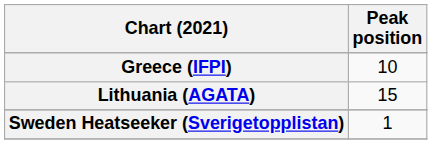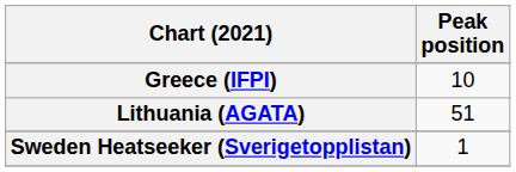Lithuania (AGATA) | Peak position: 15 -> 51
